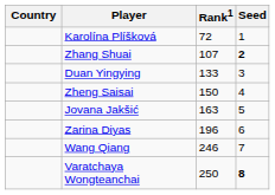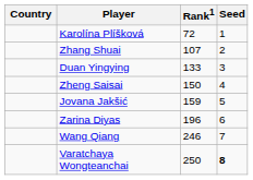Zhang Shuai | Seed: bold -> normal
Jovana Jakšić | Rank1: 163 -> 159
